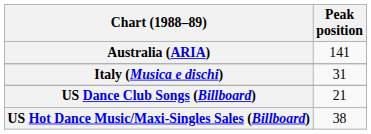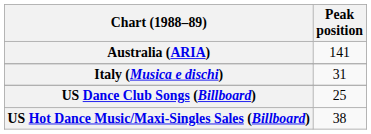US Dance Club Songs (Billboard) | Peak position: 21 -> 25
